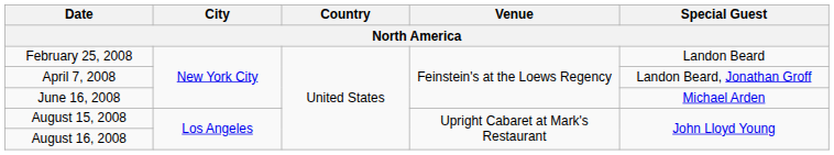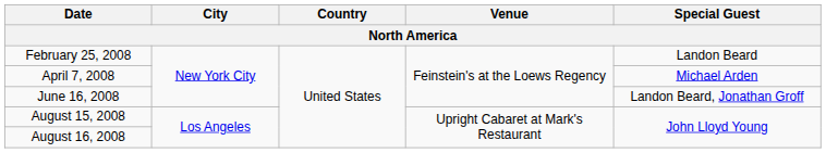April 7, 2008 | Special Guest: Landon Beard, Jonathan Groff -> Michael Arden
June 16, 2008 | Special Guest: Michael Arden -> Landon Beard, Jonathan Groff
